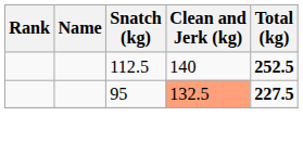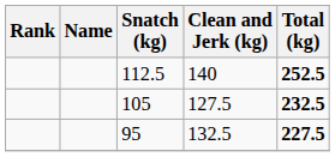+ row: 105 | 127.5 | 232.5
95 | Clean and Jerk (kg): lightsalmon background -> no background
